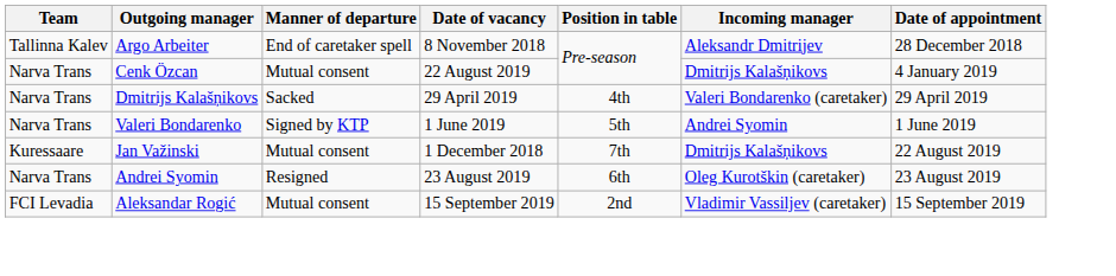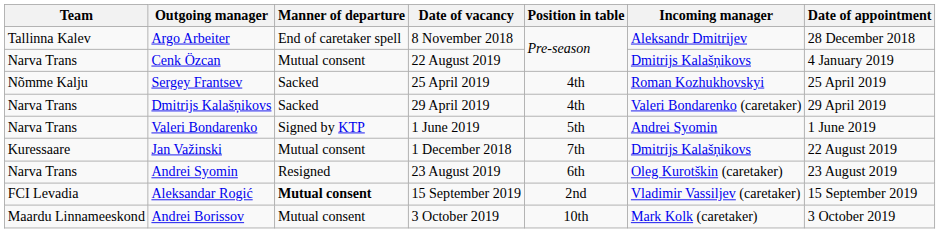+ row: Nõmme Kalju | Sergey Frantsev | Sacked | 25 April 2019 | 4th | Roman Kozhukhovskyi | 25 April 2019
Aleksandar Rogić | Manner of departure: normal -> bold
+ row: Maardu Linnameeskond | Andrei Borissov | Mutual consent | 3 October 2019 | 10th | Mark Kolk (caretaker) | 3 October 2019
